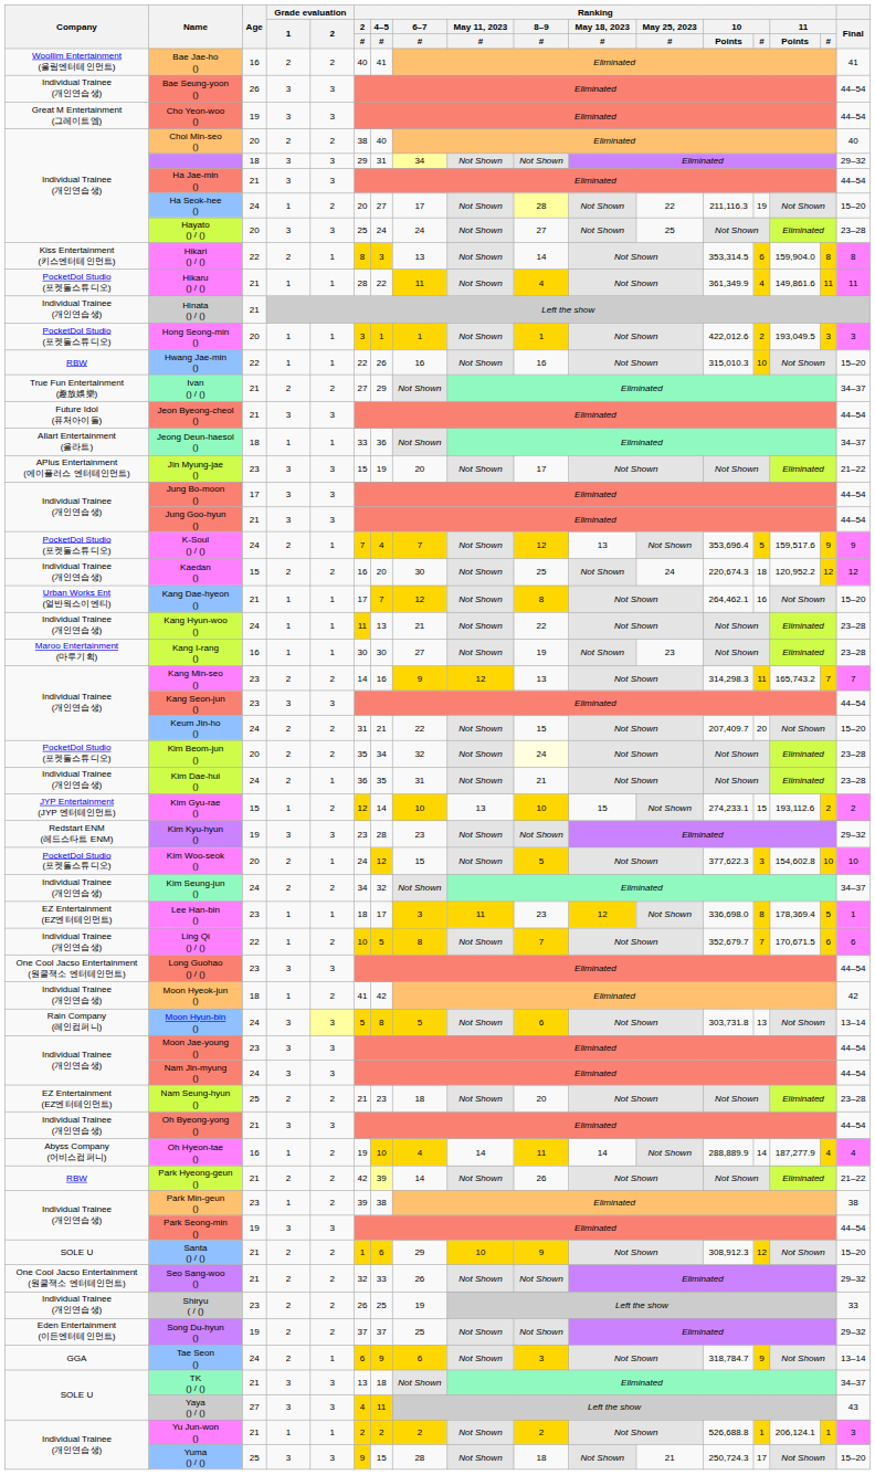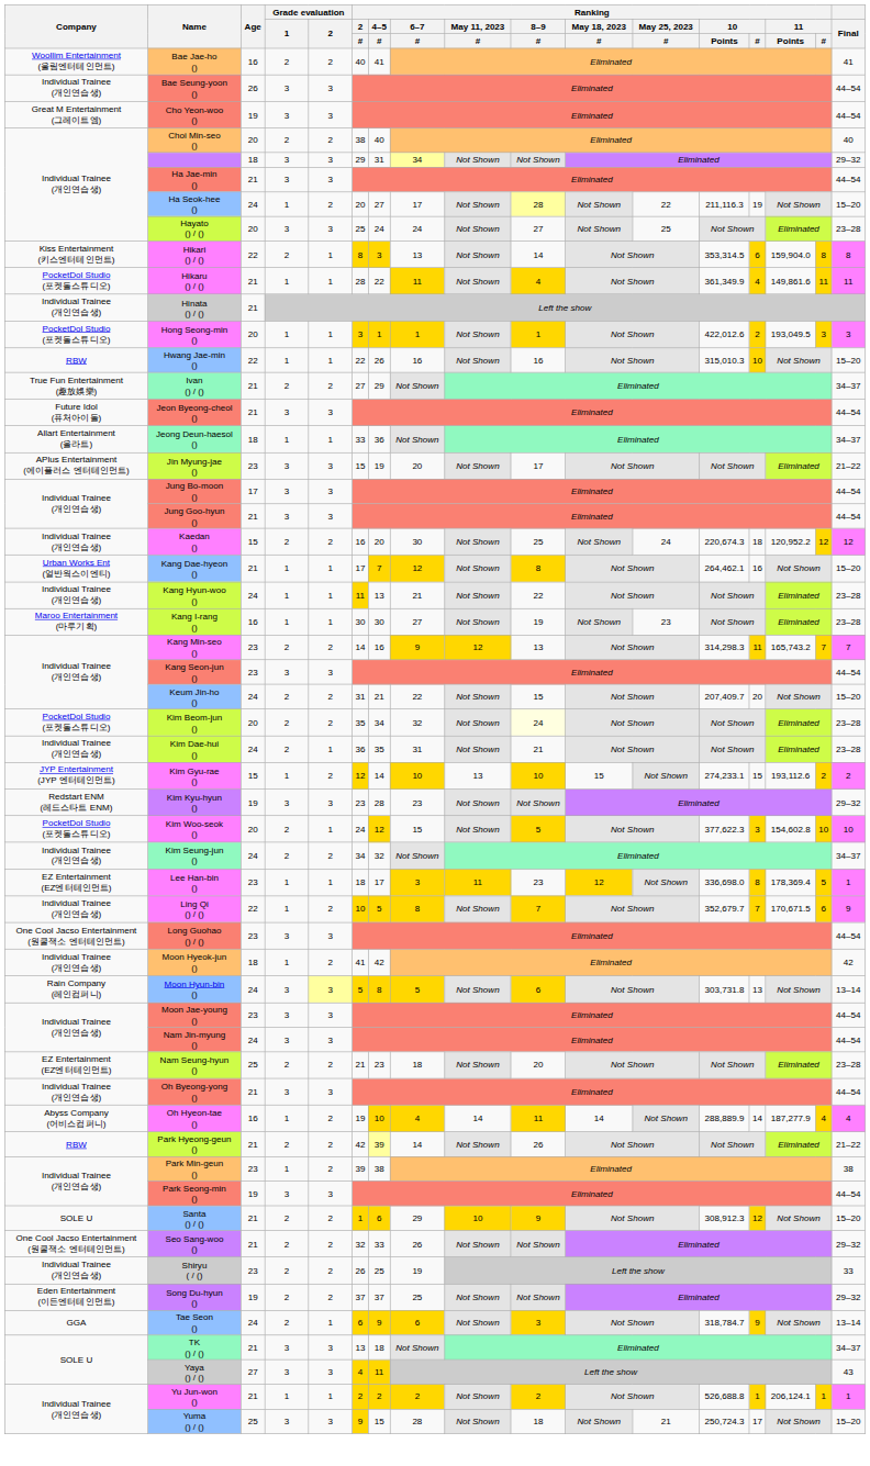- row: PocketDol Studio (포켓돌스튜디오) | K-Soul () / () | 24 | 2 | 1 | 7 | 4 | 7 | Not Shown | 12 | 13 | Not Shown | 353,696.4 | 5 | 159,517.6 | 9 | 9
Ling Qi () / () | Final: 6 -> 9
Yu Jun-won () | Final: 3 -> 1
